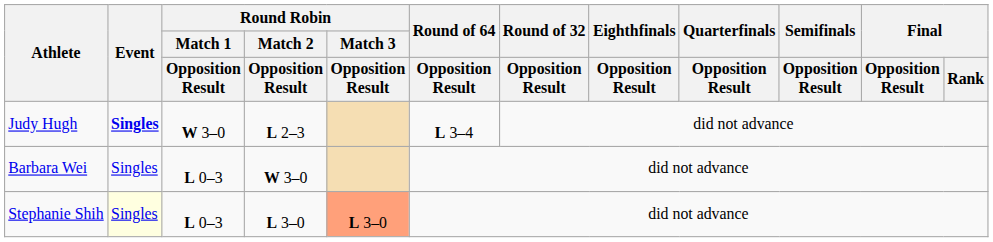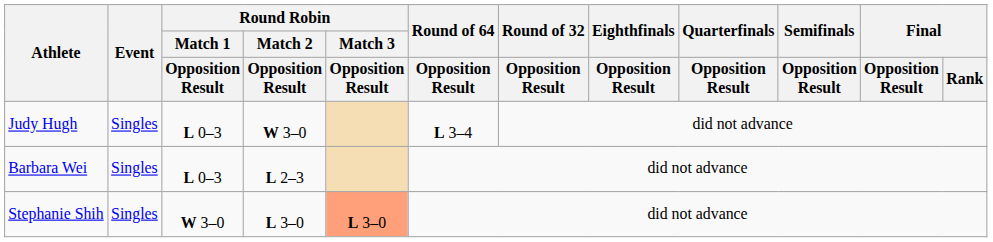Judy Hugh | Event: bold -> normal
Judy Hugh | Round Robin / Match 1 / Opposition Result: W 3–0 -> L 0–3
Judy Hugh | Round Robin / Match 2 / Opposition Result: L 2–3 -> W 3–0
Barbara Wei | Round Robin / Match 2 / Opposition Result: W 3–0 -> L 2–3
Stephanie Shih | Event: lightyellow background -> no background
Stephanie Shih | Round Robin / Match 1 / Opposition Result: L 0–3 -> W 3–0
